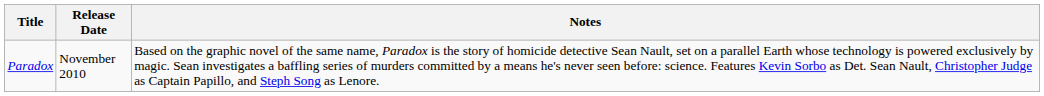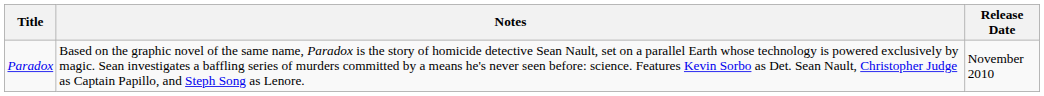columns swapped: Release Date <-> Notes
